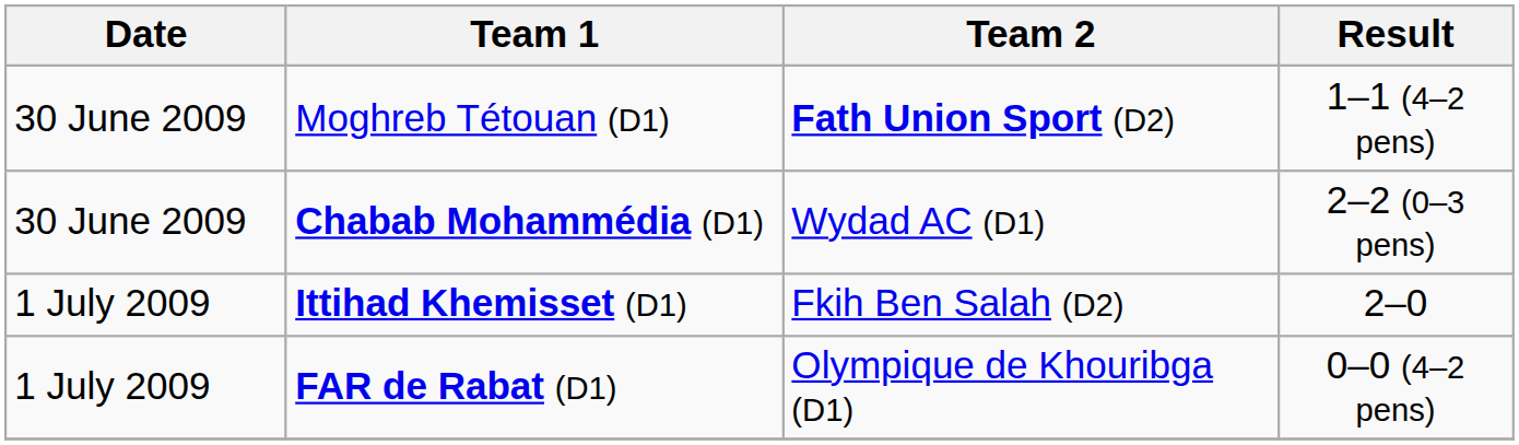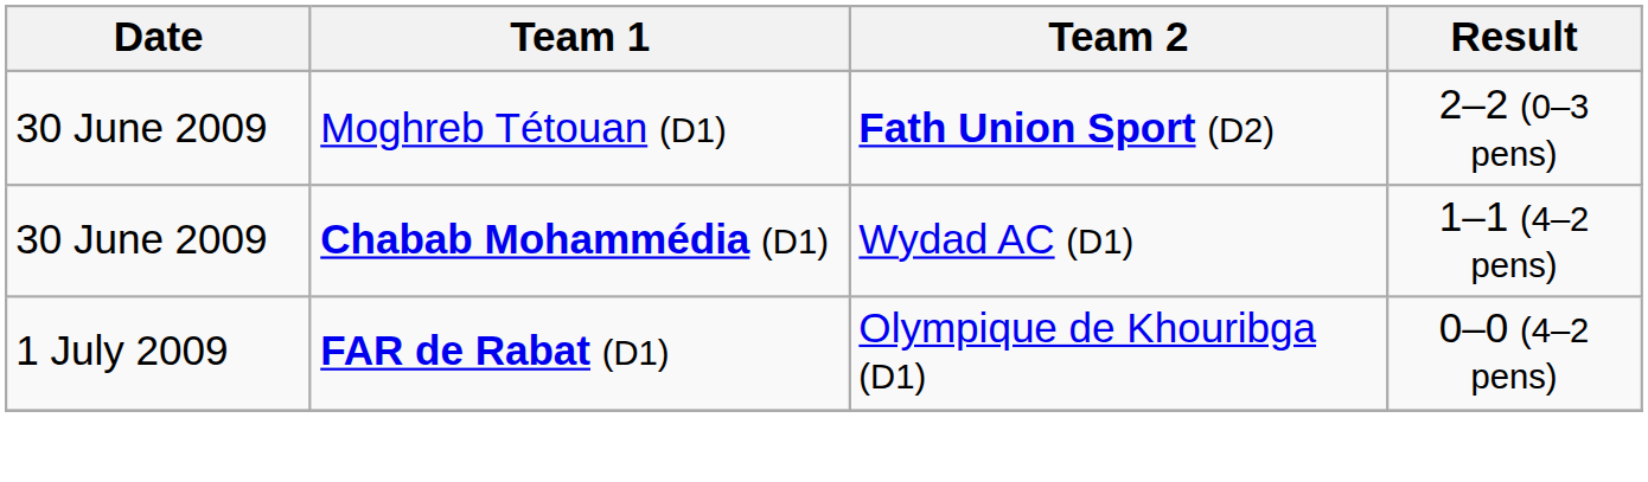Moghreb Tétouan (D1) | Result: 1–1 (4–2 pens) -> 2–2 (0–3 pens)
Chabab Mohammédia (D1) | Result: 2–2 (0–3 pens) -> 1–1 (4–2 pens)
- row: 1 July 2009 | Ittihad Khemisset (D1) | Fkih Ben Salah (D2) | 2–0
